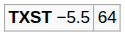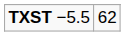TXST −5.5 | column 2: 64 -> 62
